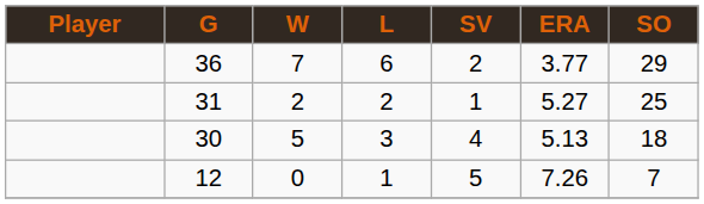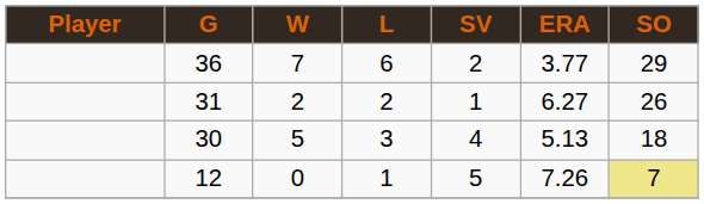31 | ERA: 5.27 -> 6.27
31 | SO: 25 -> 26
12 | SO: no background -> khaki background
